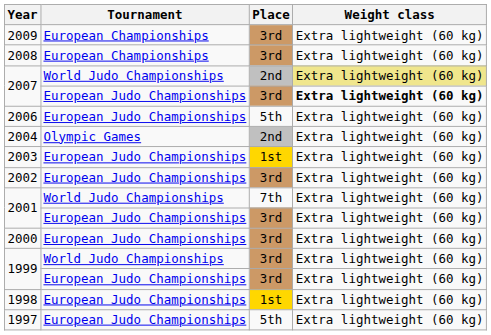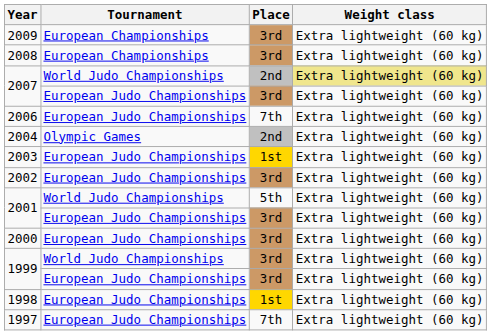2007 / European Judo Championships | Weight class: bold -> normal
2006 | Place: 5th -> 7th
2001 / World Judo Championships | Place: 7th -> 5th
1997 | Place: 5th -> 7th
